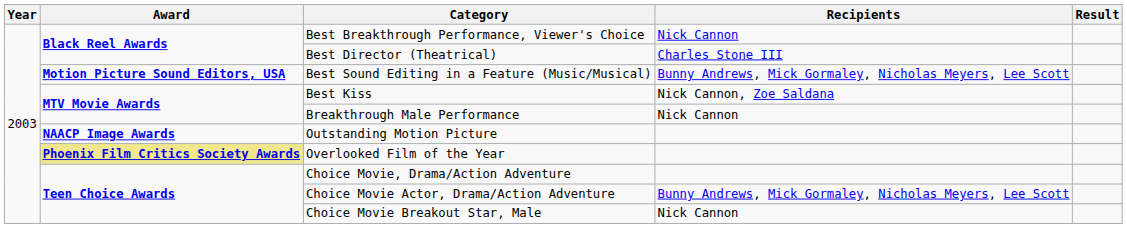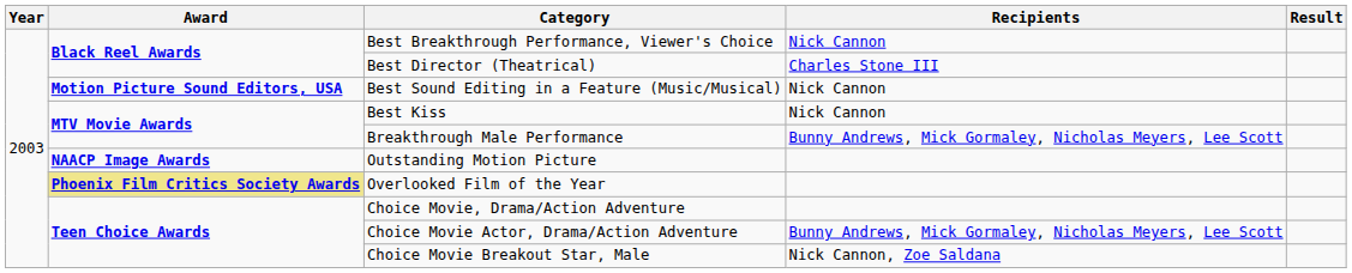Best Sound Editing in a Feature (Music/Musical) | Recipients: Bunny Andrews, Mick Gormaley, Nicholas Meyers, Lee Scott -> Nick Cannon
Best Kiss | Recipients: Nick Cannon, Zoe Saldana -> Nick Cannon
Breakthrough Male Performance | Recipients: Nick Cannon -> Bunny Andrews, Mick Gormaley, Nicholas Meyers, Lee Scott
Choice Movie Breakout Star, Male | Recipients: Nick Cannon -> Nick Cannon, Zoe Saldana
